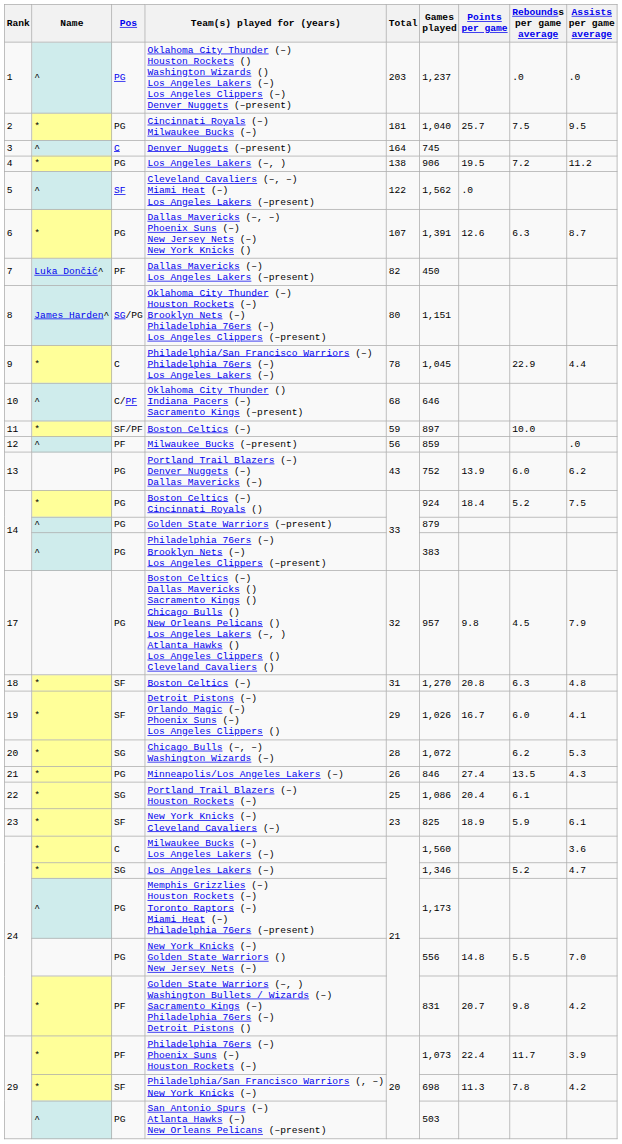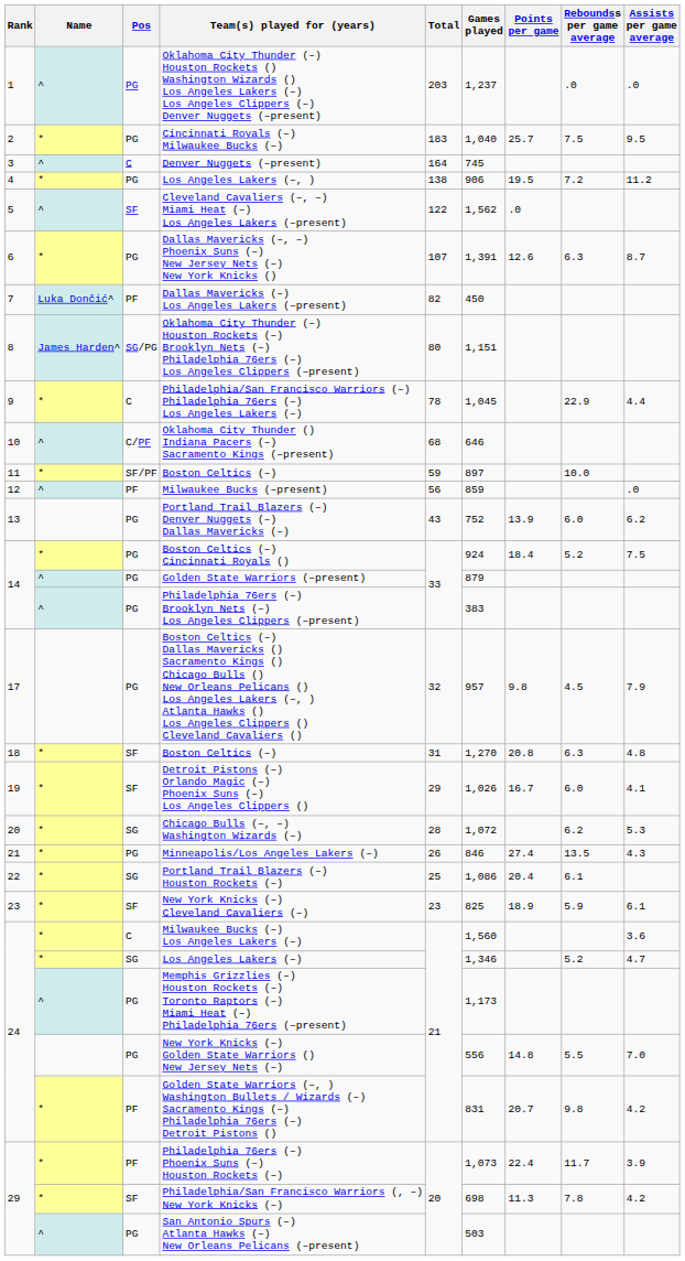Cincinnati Royals (–) Milwaukee Bucks (–) | Total: 181 -> 183
